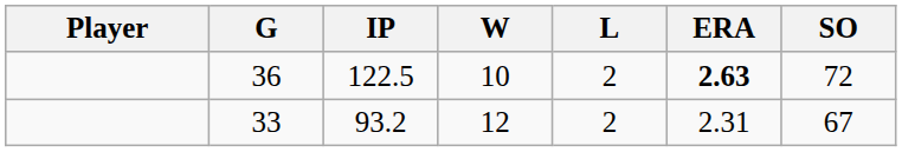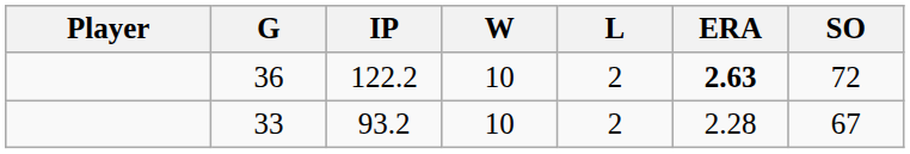36 | IP: 122.5 -> 122.2
33 | W: 12 -> 10
33 | ERA: 2.31 -> 2.28
